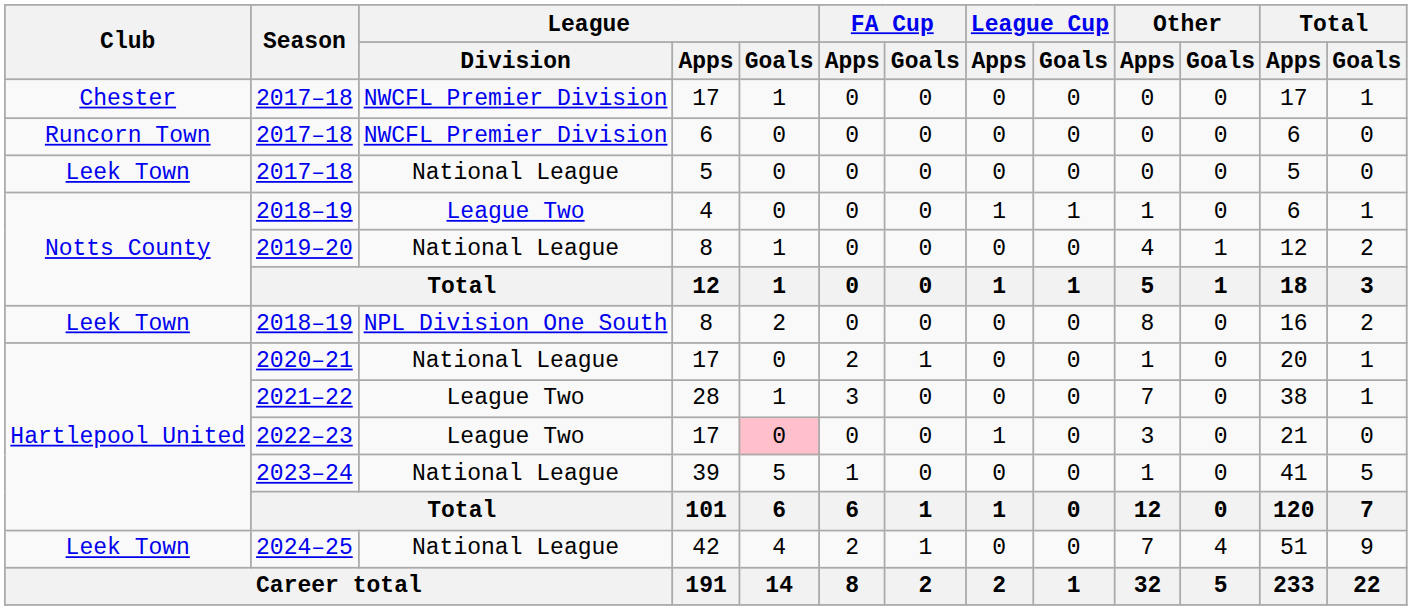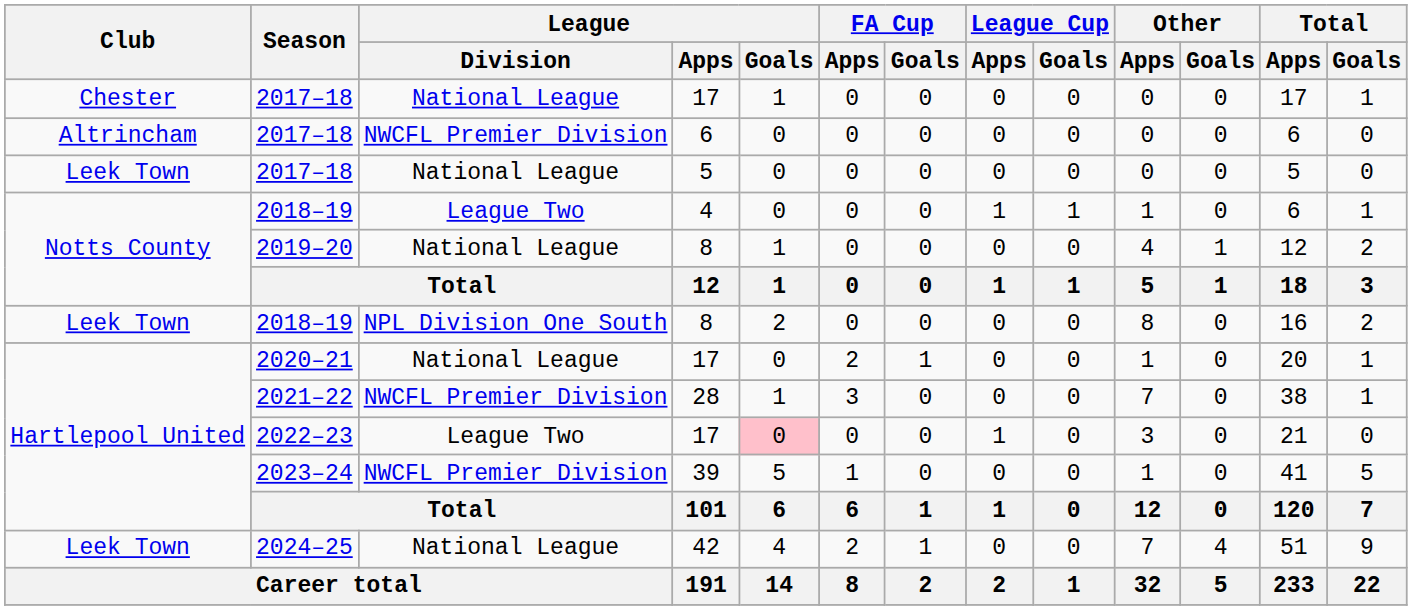2017–18 / 17 | League / Division: NWCFL Premier Division -> National League
2017–18 / 6 | Club: Runcorn Town -> Altrincham
2021–22 | League / Division: League Two -> NWCFL Premier Division
2023–24 | League / Division: National League -> NWCFL Premier Division
